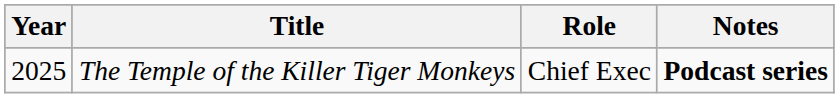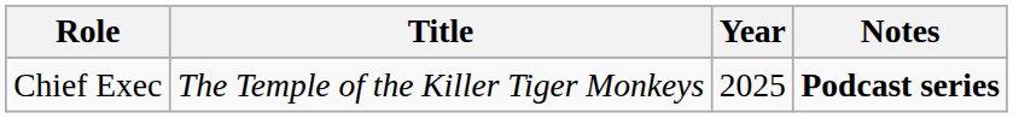columns swapped: Year <-> Role
